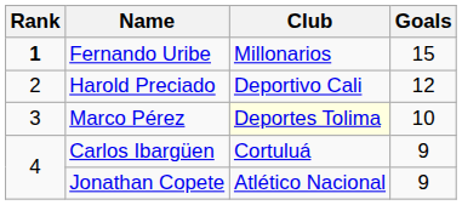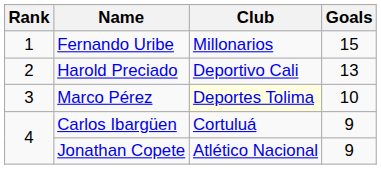Fernando Uribe | Rank: bold -> normal
Harold Preciado | Goals: 12 -> 13
